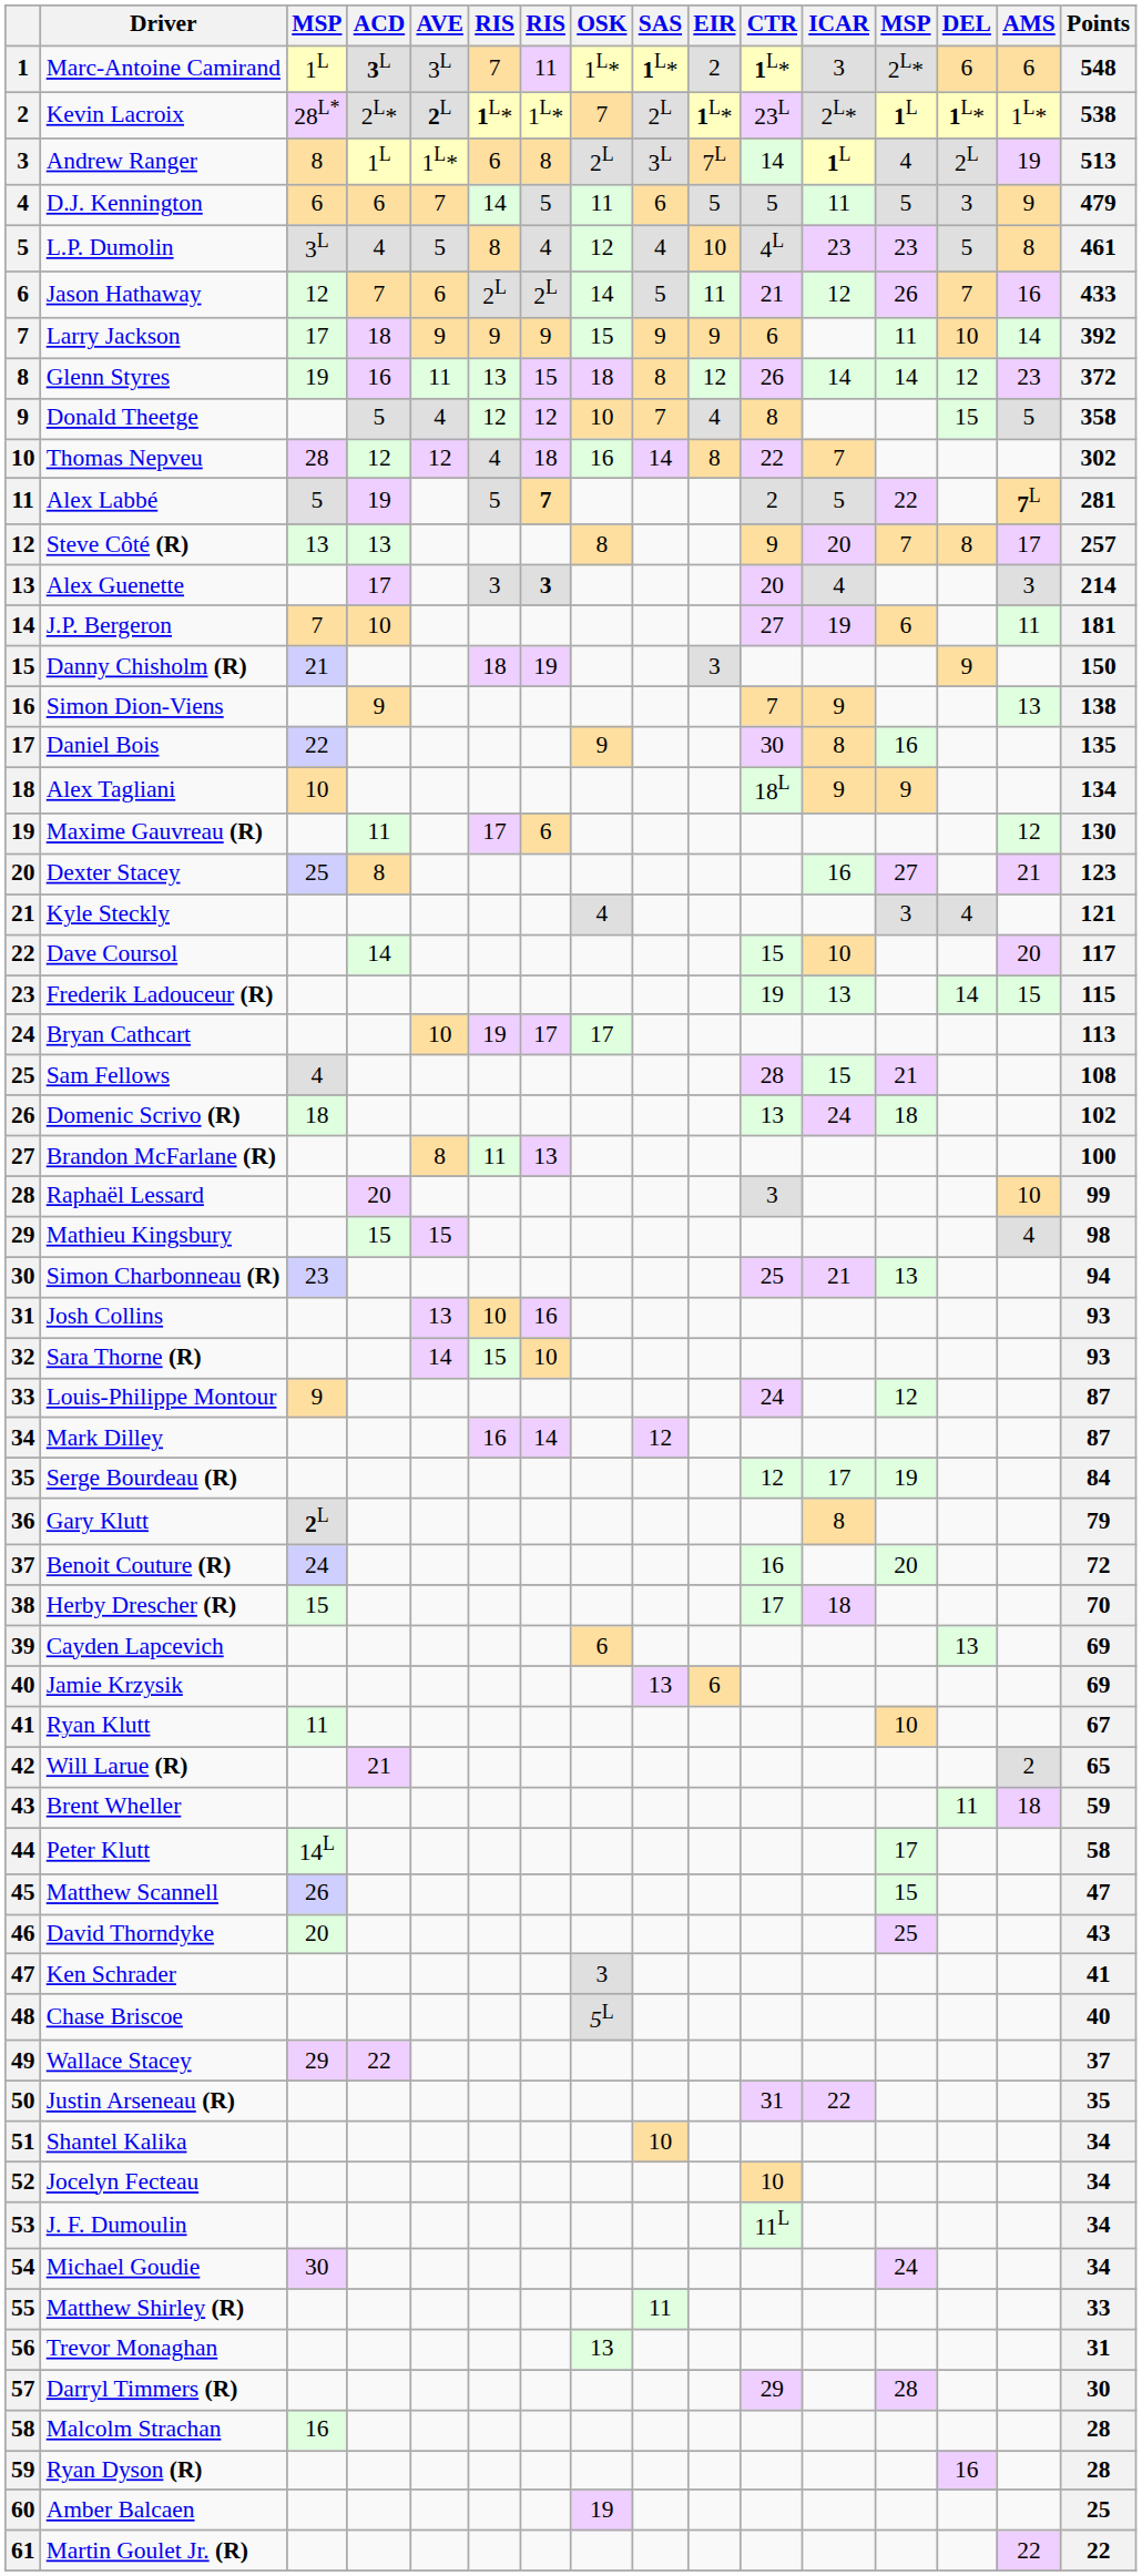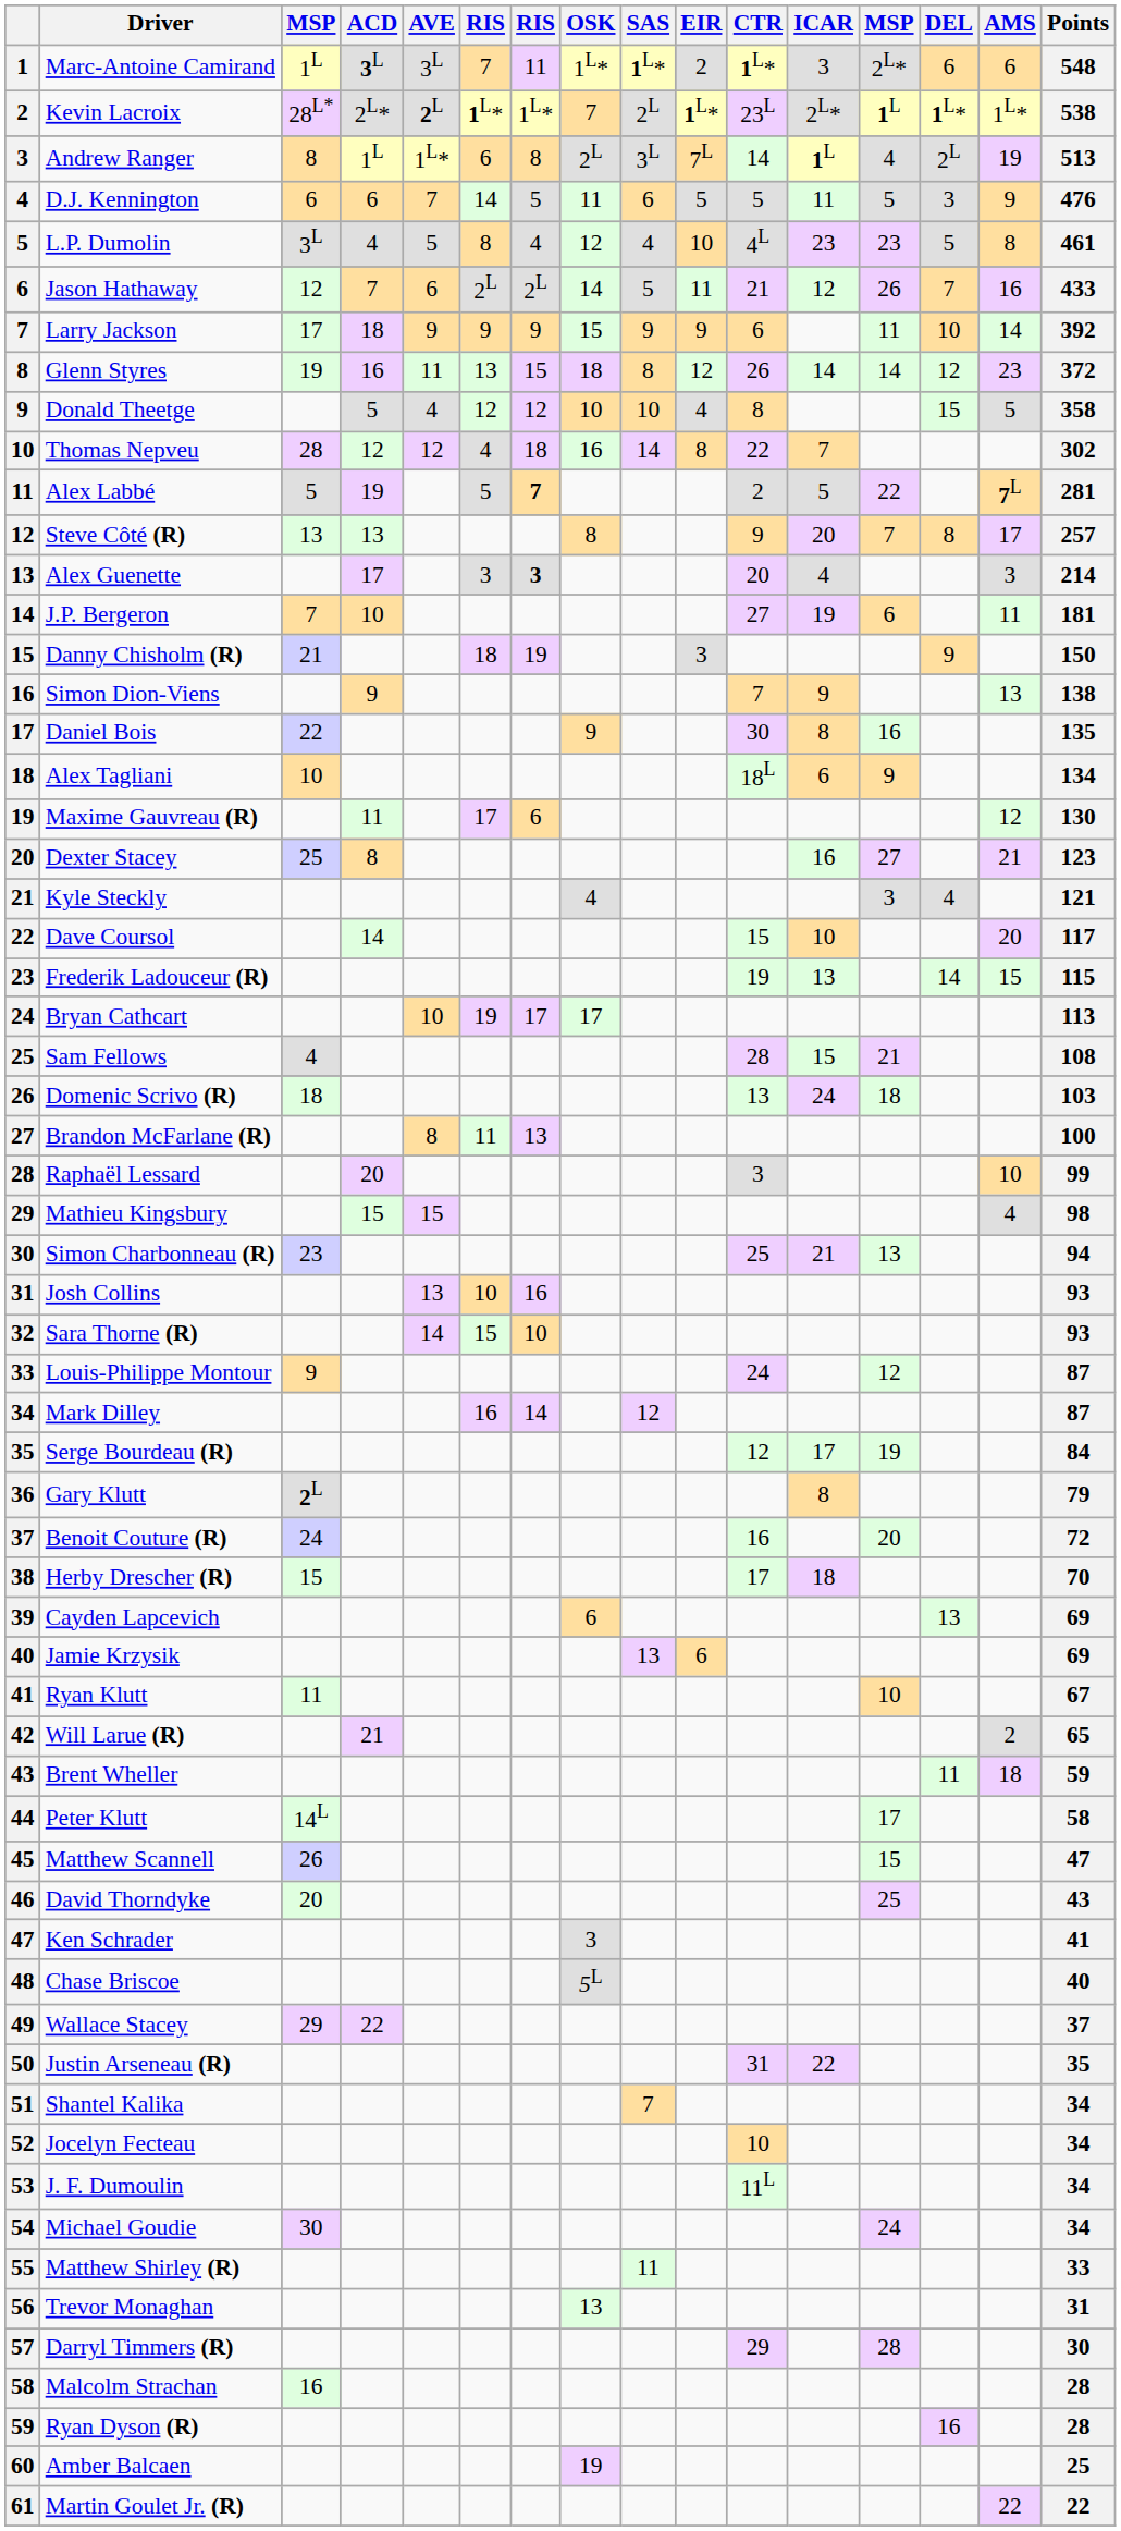D.J. Kennington | Points: 479 -> 476
Donald Theetge | SAS: 7 -> 10
Alex Tagliani | ICAR: 9 -> 6
Domenic Scrivo (R) | Points: 102 -> 103
Shantel Kalika | SAS: 10 -> 7
